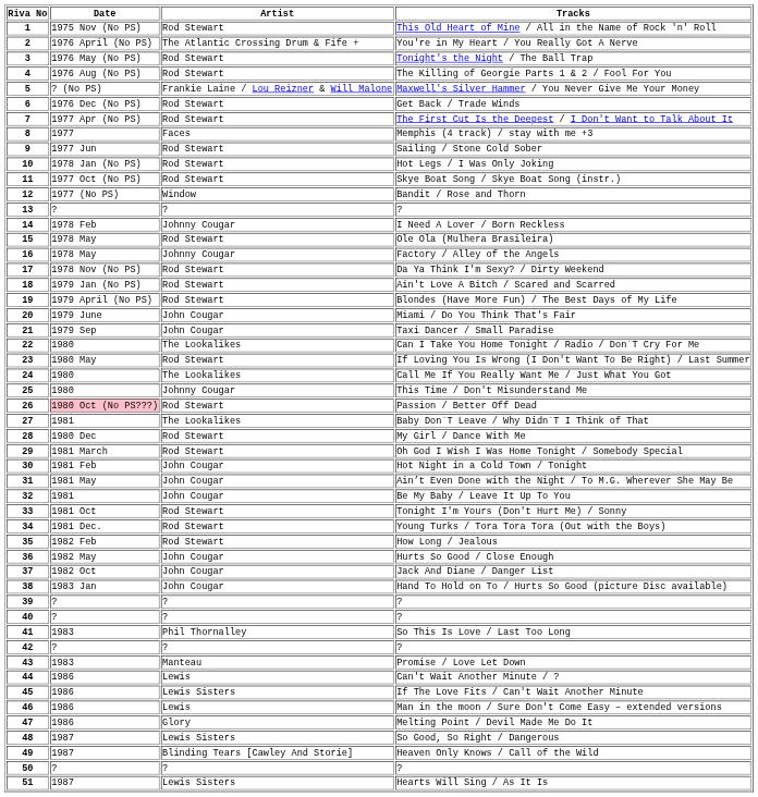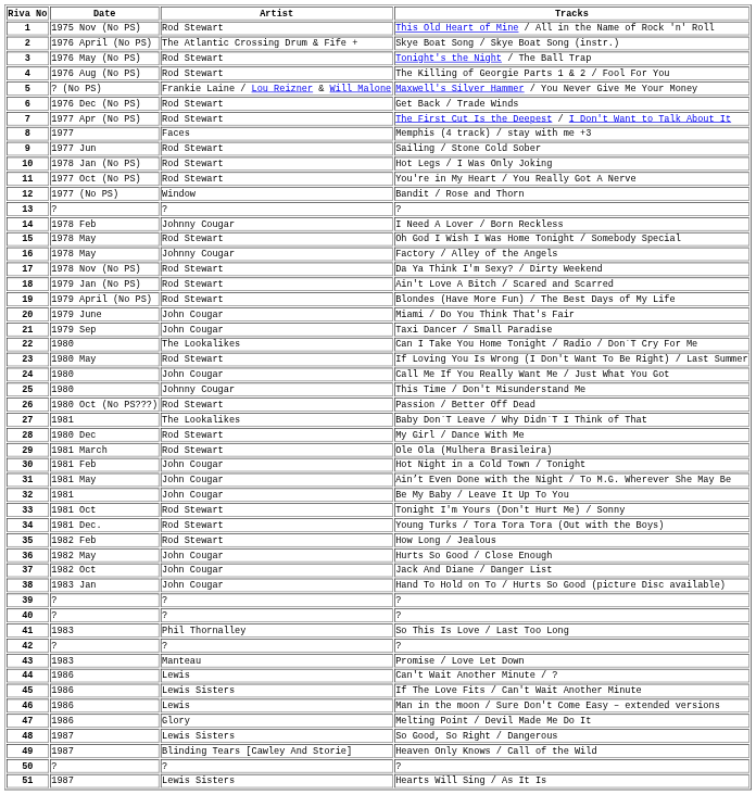2 | Tracks: You're in My Heart / You Really Got A Nerve -> Skye Boat Song / Skye Boat Song (instr.)
11 | Tracks: Skye Boat Song / Skye Boat Song (instr.) -> You're in My Heart / You Really Got A Nerve
15 | Tracks: Ole Ola (Mulhera Brasileira) -> Oh God I Wish I Was Home Tonight / Somebody Special
24 | Artist: The Lookalikes -> John Cougar
26 | Date: pink background -> no background
29 | Tracks: Oh God I Wish I Was Home Tonight / Somebody Special -> Ole Ola (Mulhera Brasileira)
